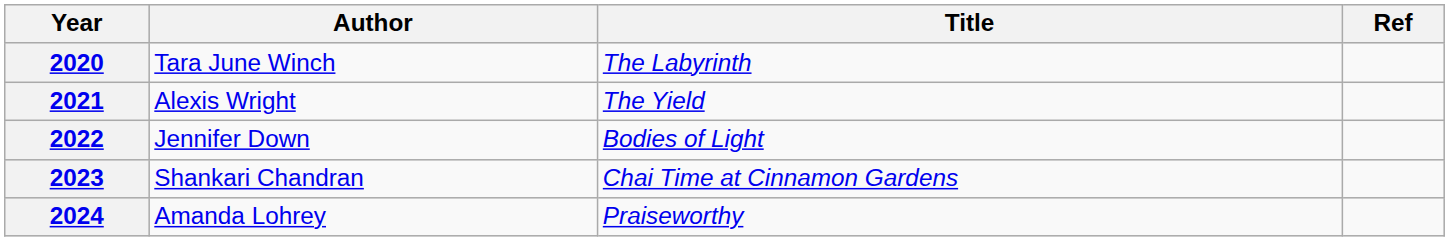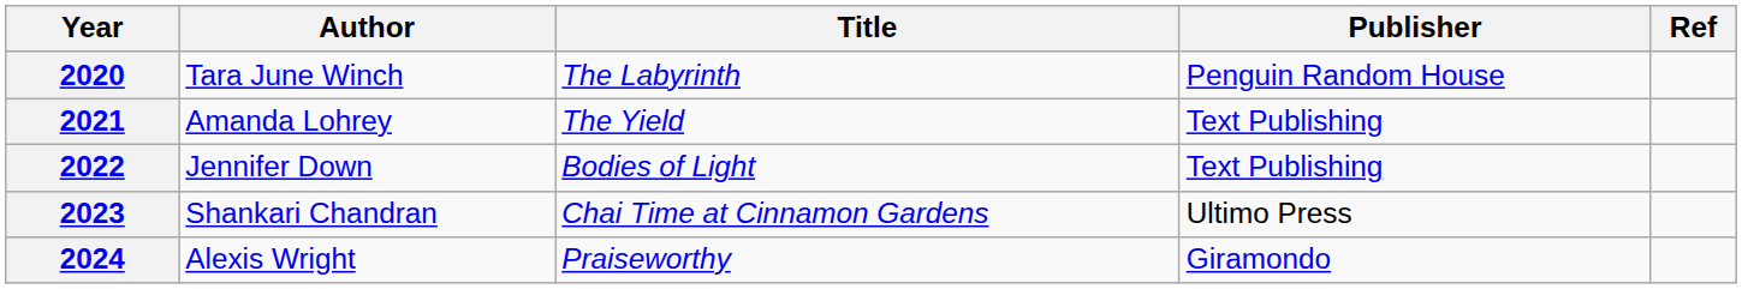+ column: Publisher | Penguin Random House | Text Publishing | Text Publishing | Ultimo Press | Giramondo
2021 | Author: Alexis Wright -> Amanda Lohrey
2024 | Author: Amanda Lohrey -> Alexis Wright
